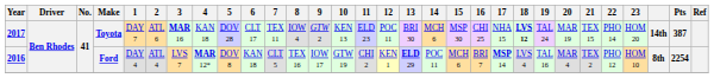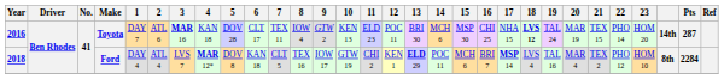Toyota | Year: 2017 -> 2016
Toyota | Pts: 387 -> 287
Ford | Year: 2016 -> 2018
Ford | Pts: 2254 -> 2284
